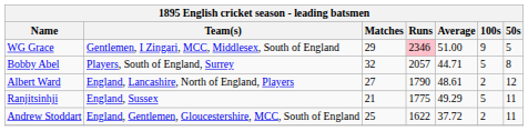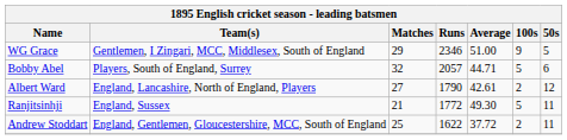WG Grace | Runs: pink background -> no background
Bobby Abel | 50s: 8 -> 6
Albert Ward | Average: 48.61 -> 42.61
Ranjitsinhji | Runs: 1775 -> 1772
Ranjitsinhji | Average: 49.29 -> 49.30
